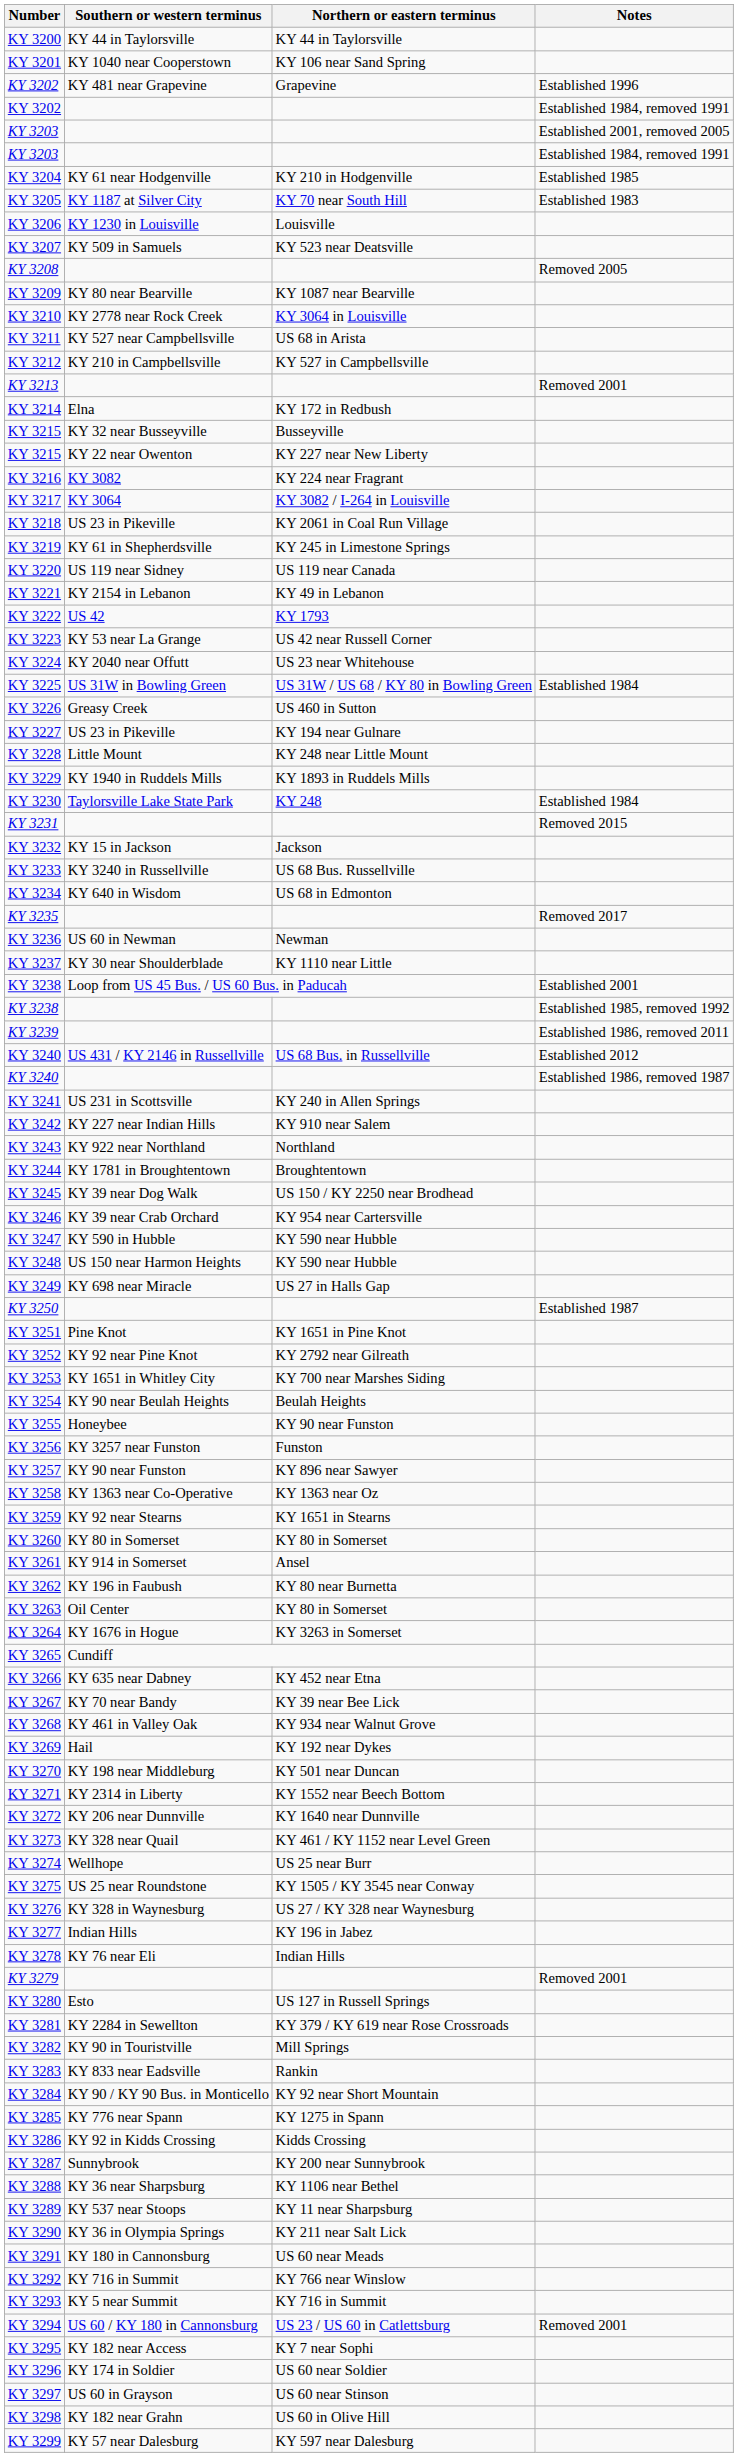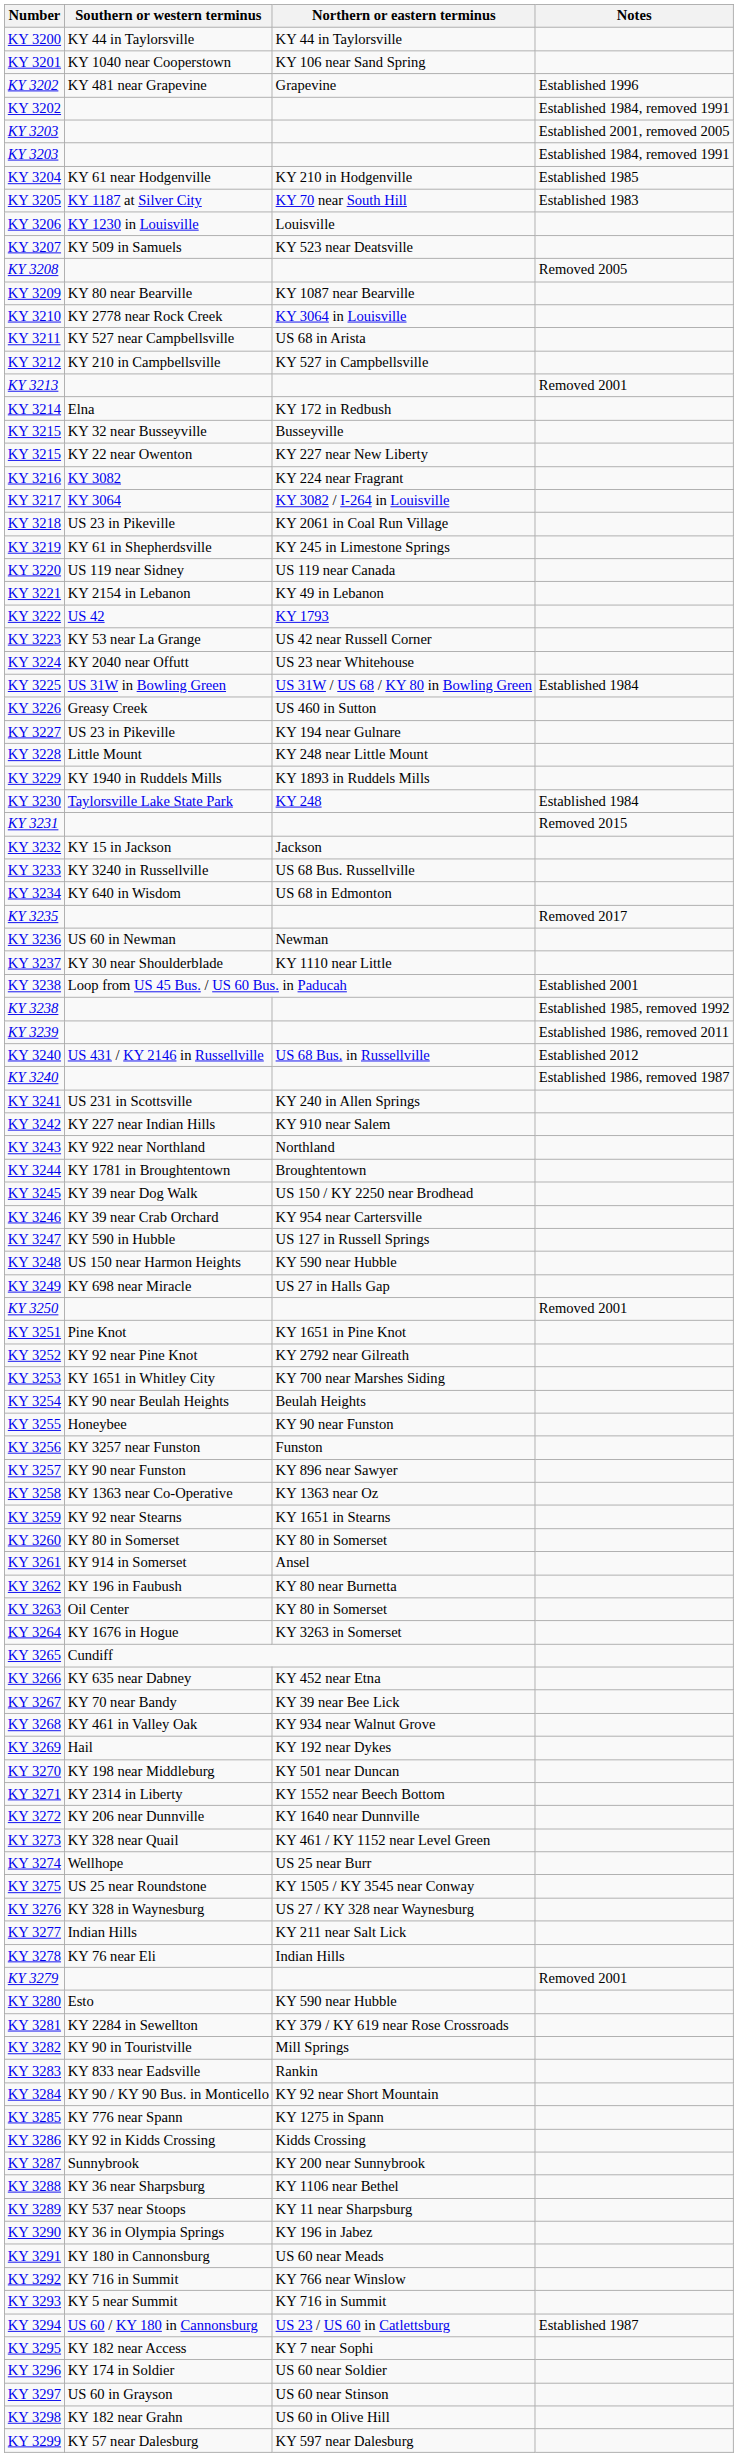KY 3247 | Northern or eastern terminus: KY 590 near Hubble -> US 127 in Russell Springs
KY 3250 | Notes: Established 1987 -> Removed 2001
KY 3277 | Northern or eastern terminus: KY 196 in Jabez -> KY 211 near Salt Lick
KY 3280 | Northern or eastern terminus: US 127 in Russell Springs -> KY 590 near Hubble
KY 3290 | Northern or eastern terminus: KY 211 near Salt Lick -> KY 196 in Jabez
KY 3294 | Notes: Removed 2001 -> Established 1987
